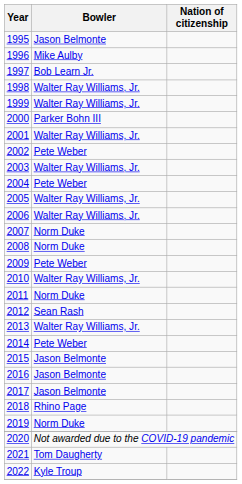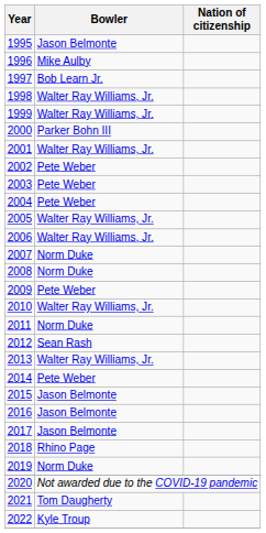2003 | Bowler: Walter Ray Williams, Jr. -> Pete Weber
